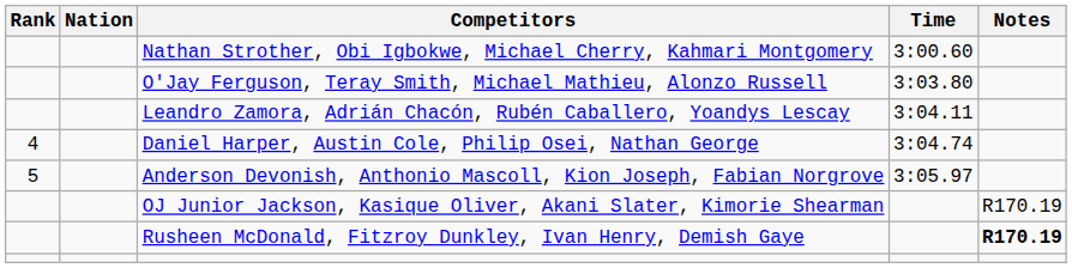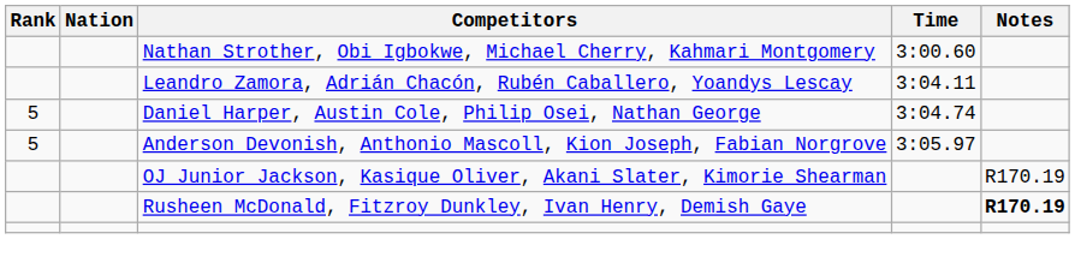- row: O'Jay Ferguson, Teray Smith, Michael Mathieu, Alonzo Russell | 3:03.80
Daniel Harper, Austin Cole, Philip Osei, Nathan George | Rank: 4 -> 5
